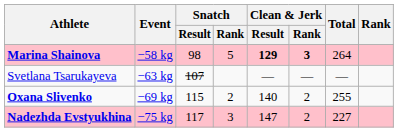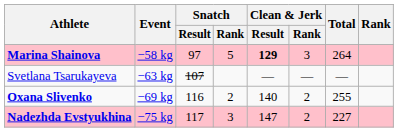Marina Shainova | Snatch / Result: 98 -> 97
Marina Shainova | Clean & Jerk / Rank: bold -> normal
Oxana Slivenko | Snatch / Result: 115 -> 116
